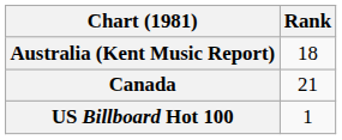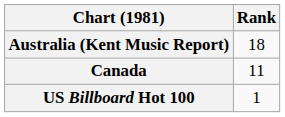Canada | Rank: 21 -> 11
